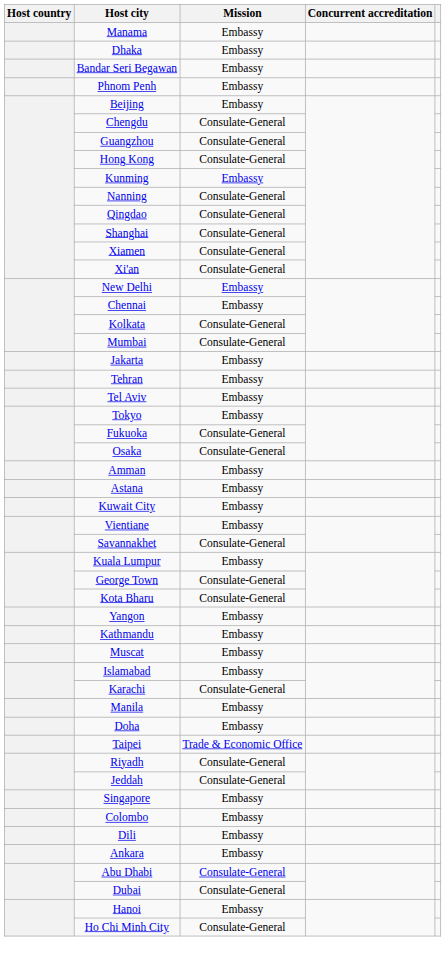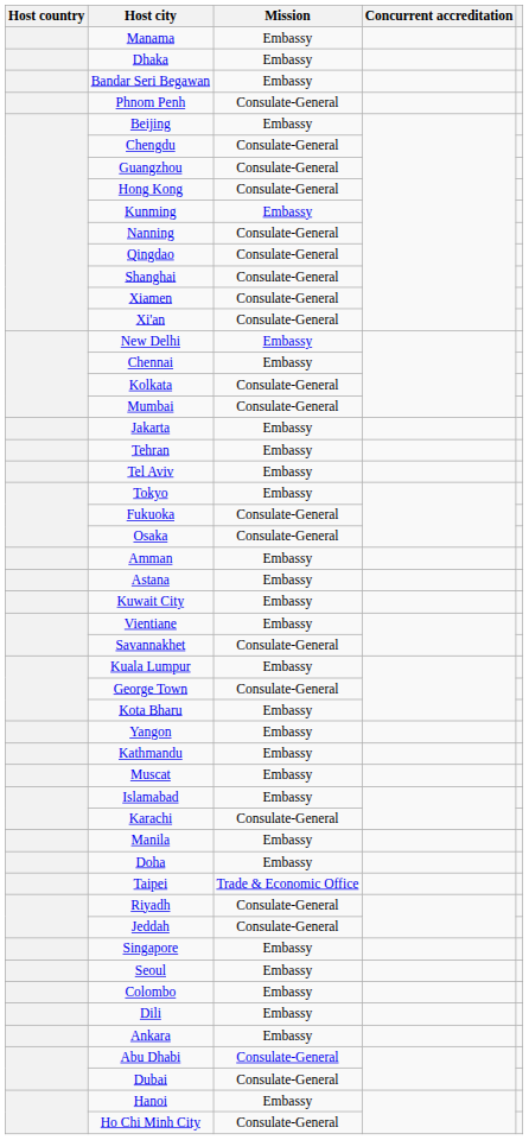Phnom Penh | Mission: Embassy -> Consulate-General
Kota Bharu | Mission: Consulate-General -> Embassy
+ row: Seoul | Embassy
